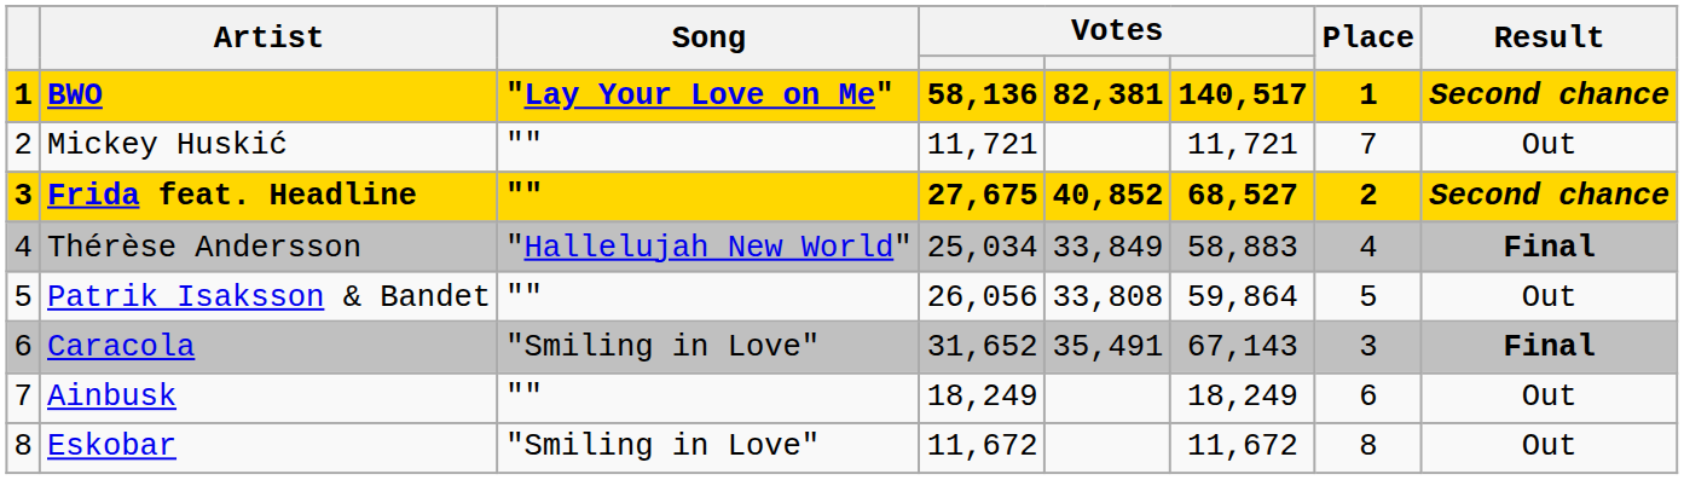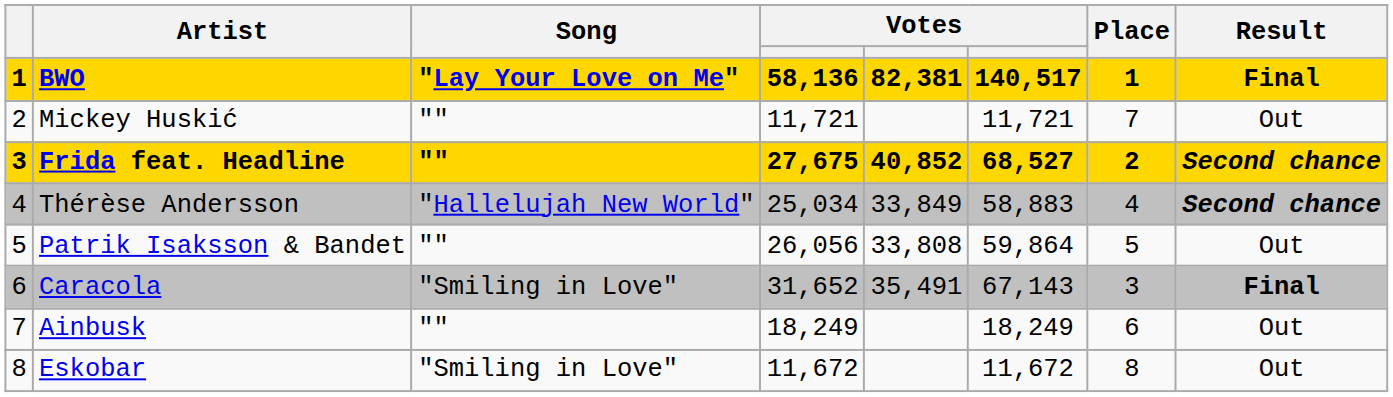BWO | Result: Second chance -> Final
Thérèse Andersson | Result: Final -> Second chance
